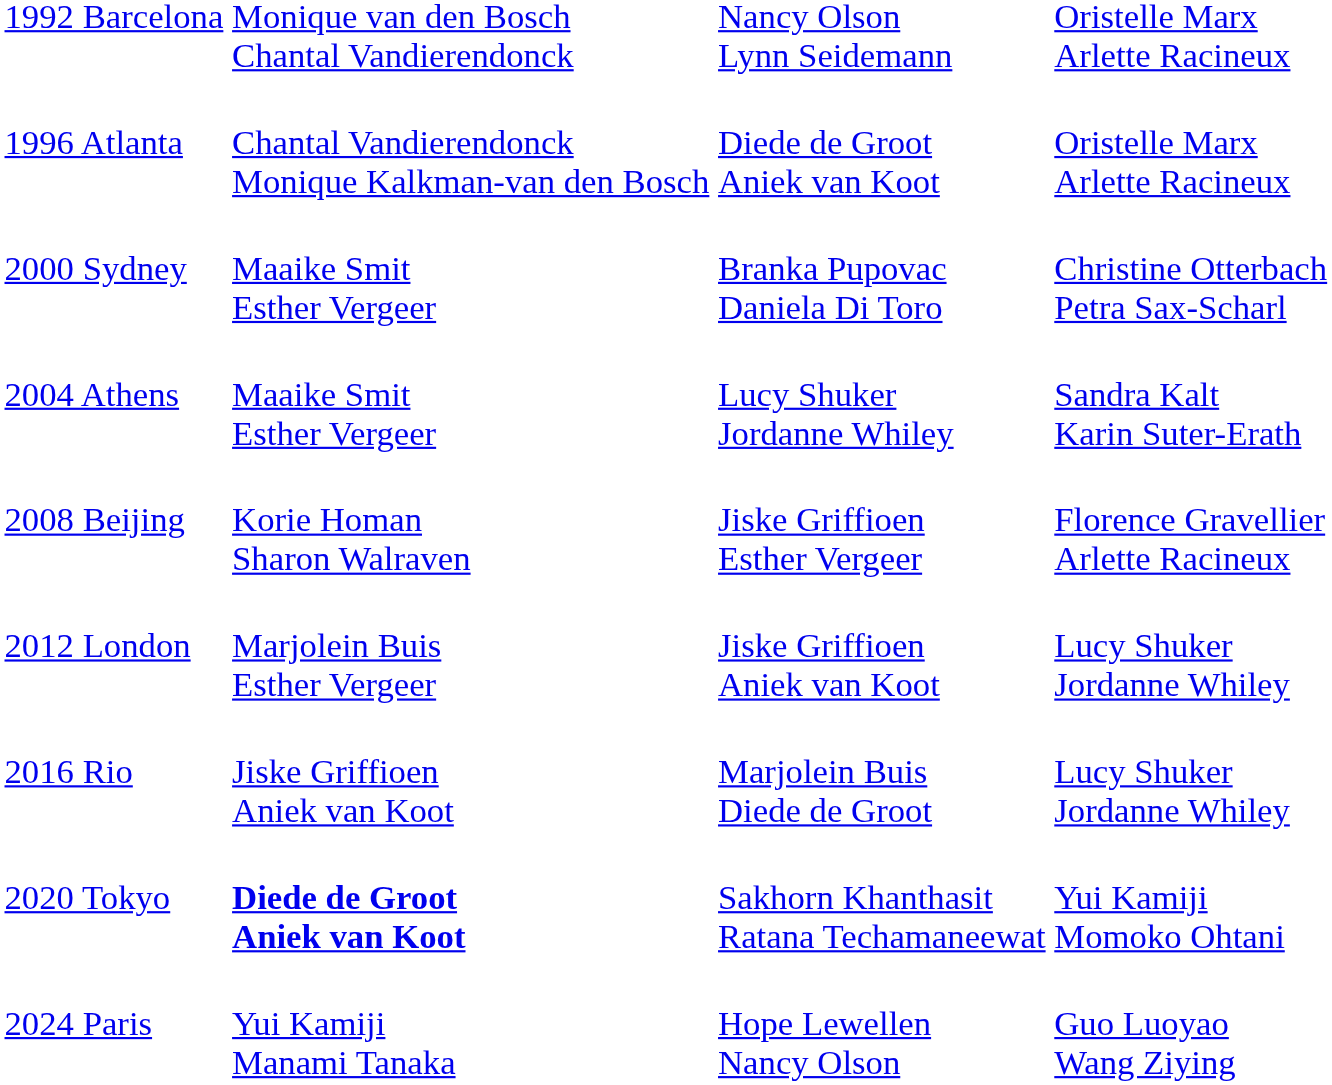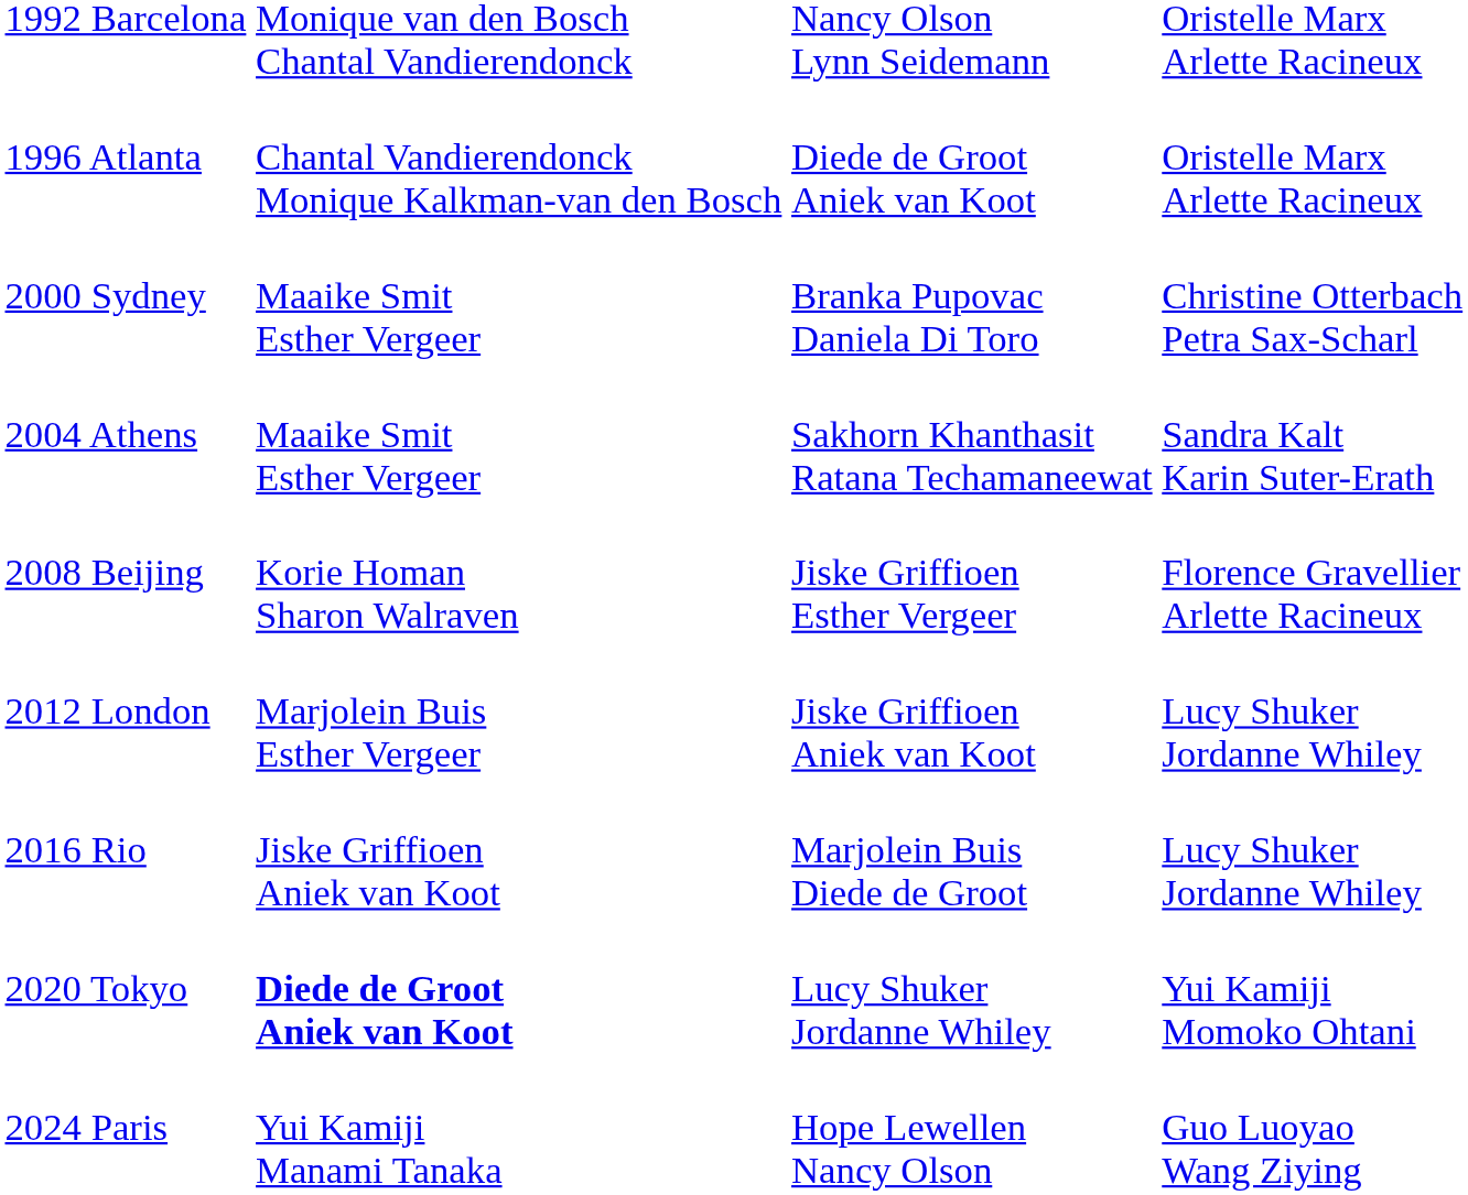2004 Athens | column 3: Lucy Shuker Jordanne Whiley -> Sakhorn Khanthasit Ratana Techamaneewat
2020 Tokyo | column 3: Sakhorn Khanthasit Ratana Techamaneewat -> Lucy Shuker Jordanne Whiley
